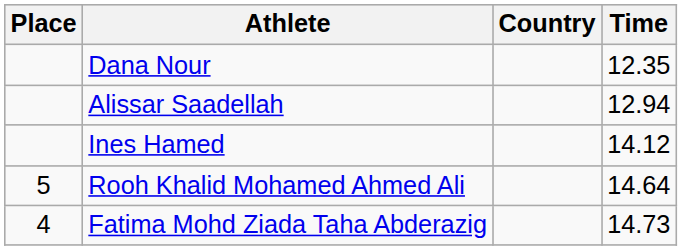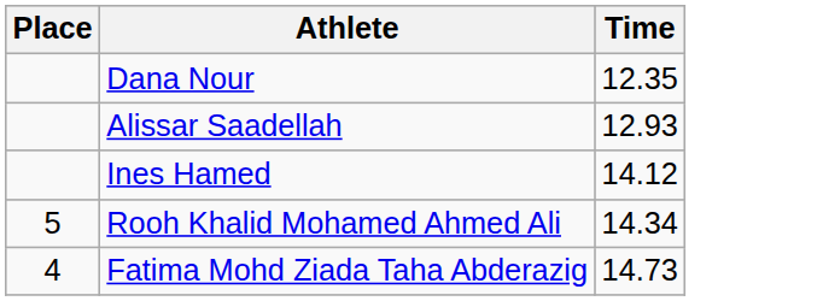- column: Country
Alissar Saadellah | Time: 12.94 -> 12.93
Rooh Khalid Mohamed Ahmed Ali | Time: 14.64 -> 14.34
